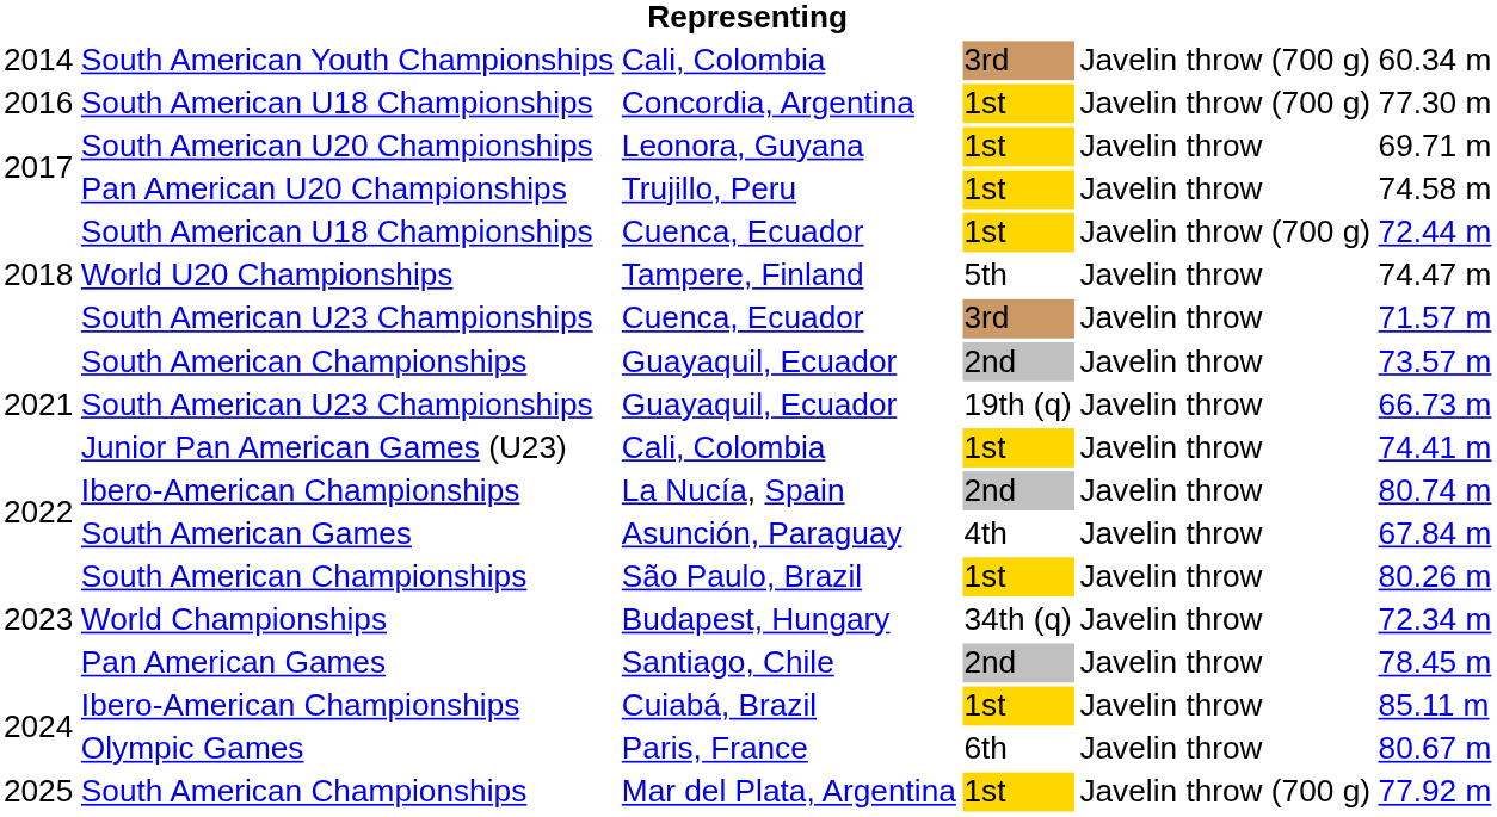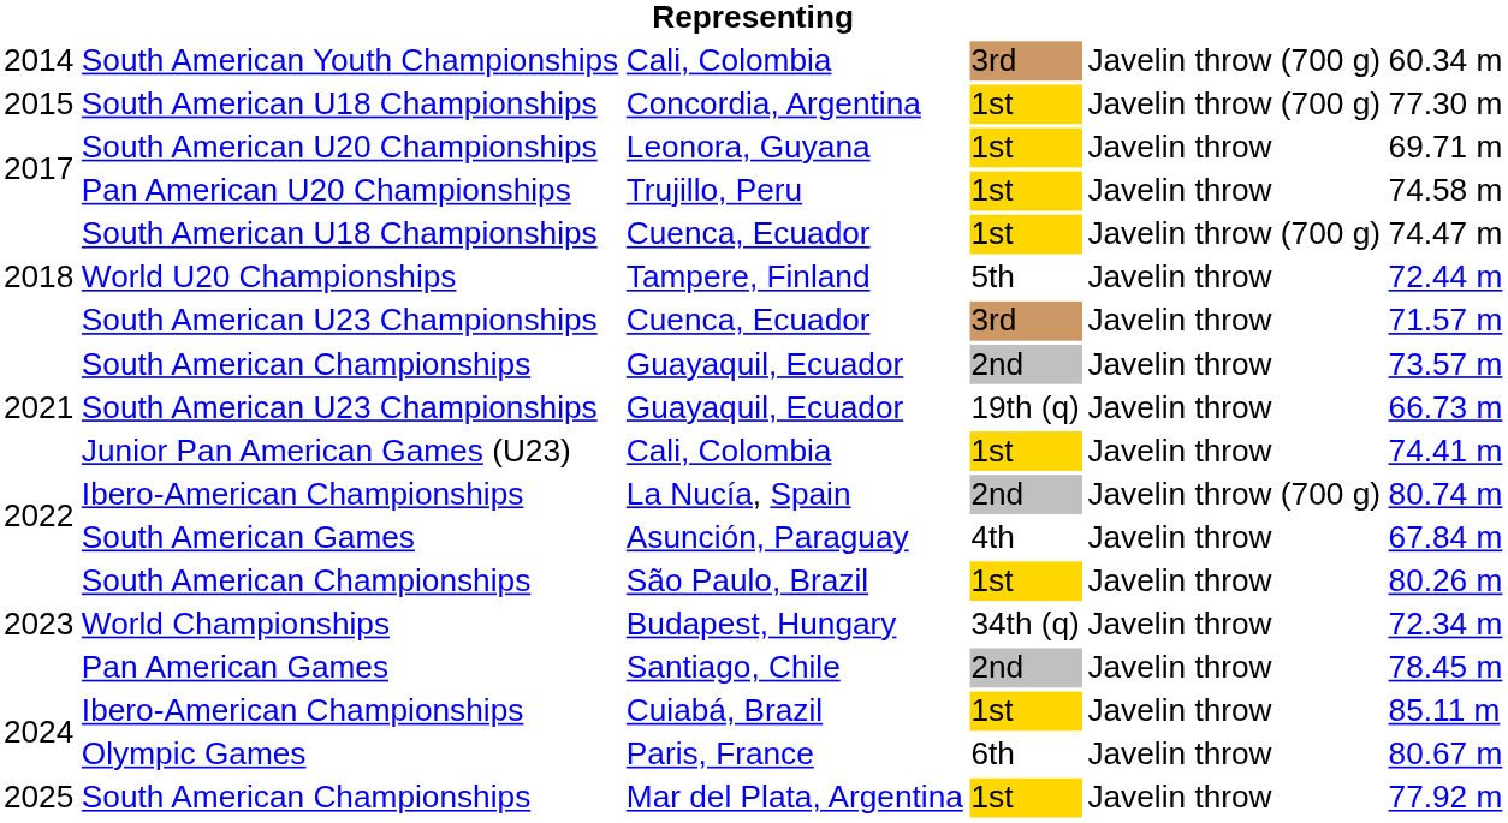Concordia, Argentina | column 1: 2016 -> 2015
South American U18 Championships / Cuenca, Ecuador | column 6: 72.44 m -> 74.47 m
Tampere, Finland | column 6: 74.47 m -> 72.44 m
La Nucía, Spain | column 5: Javelin throw -> Javelin throw (700 g)
Mar del Plata, Argentina | column 5: Javelin throw (700 g) -> Javelin throw
